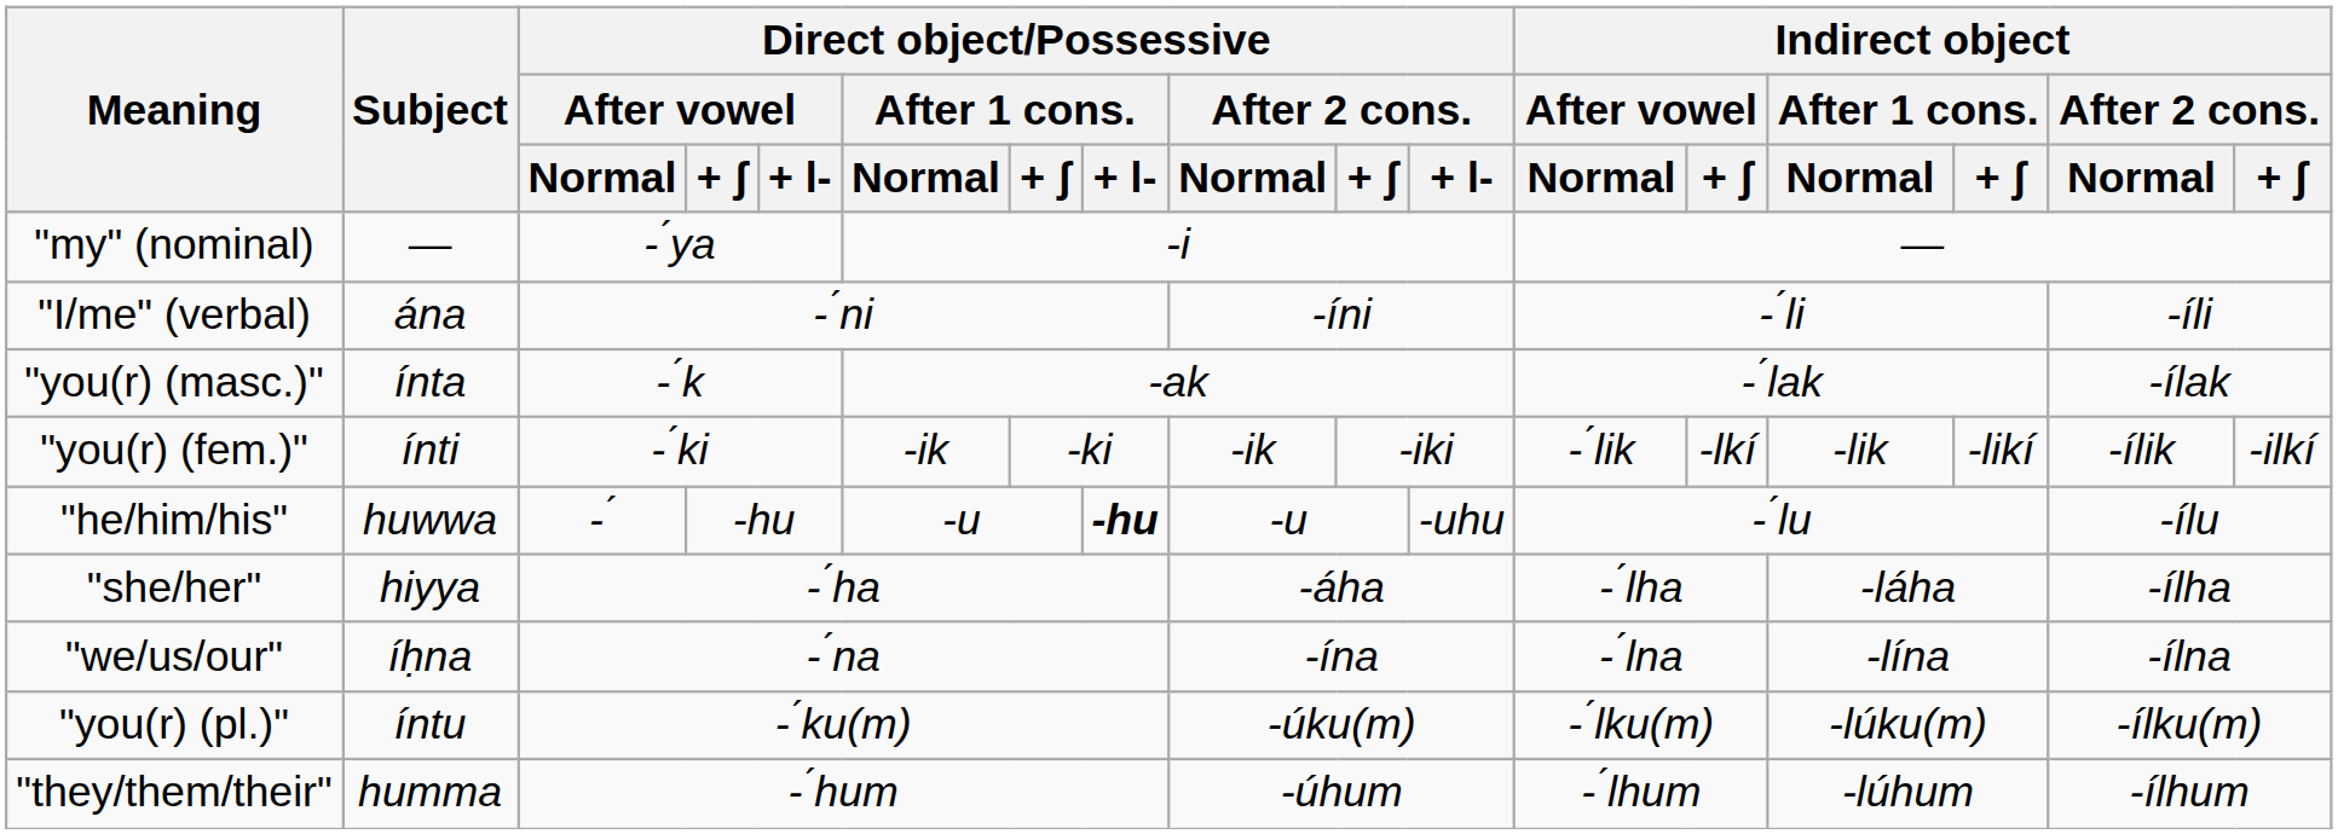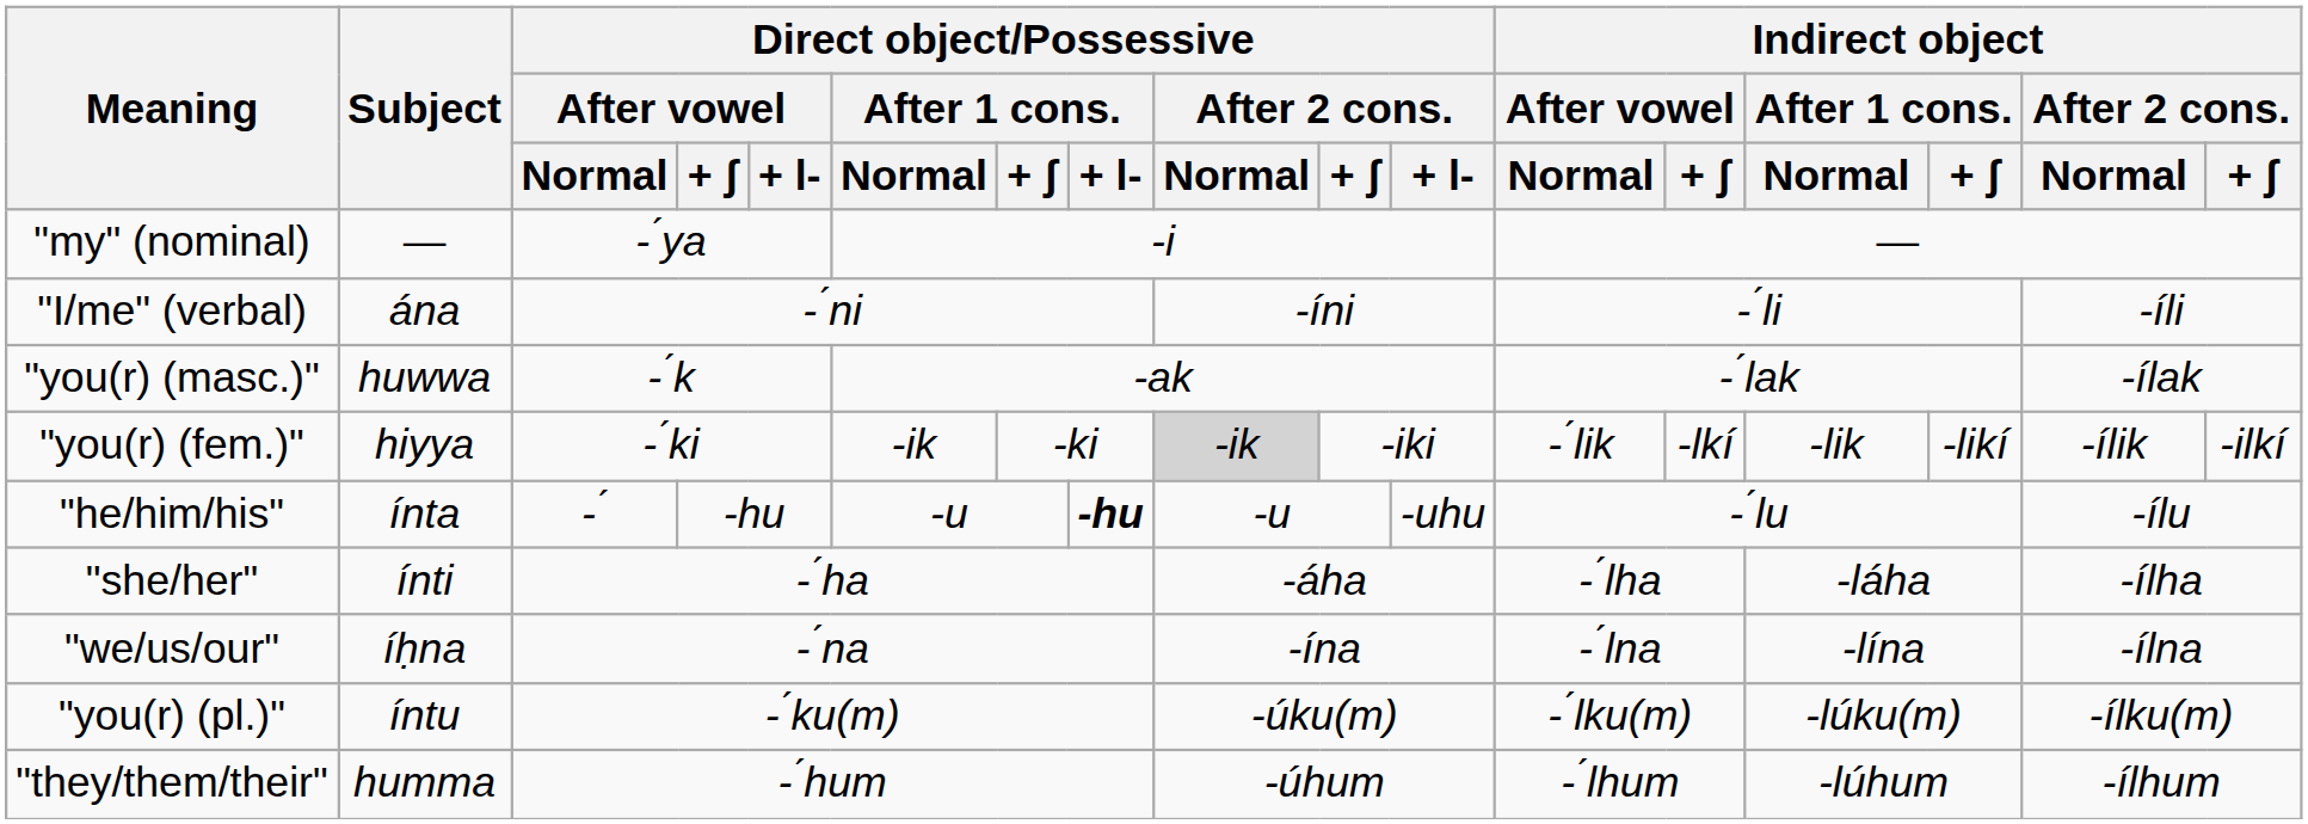"you(r) (masc.)" | Subject: ínta -> huwwa
"you(r) (fem.)" | Subject: ínti -> hiyya
"you(r) (fem.)" | Direct object/Possessive / After 2 cons. / Normal: no background -> lightgrey background
"he/him/his" | Subject: huwwa -> ínta
"she/her" | Subject: hiyya -> ínti
